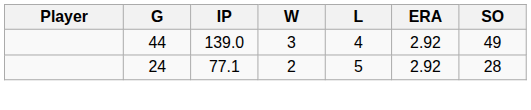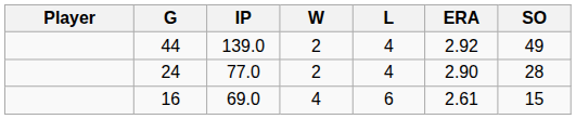44 | W: 3 -> 2
24 | IP: 77.1 -> 77.0
24 | L: 5 -> 4
24 | ERA: 2.92 -> 2.90
+ row: 16 | 69.0 | 4 | 6 | 2.61 | 15
